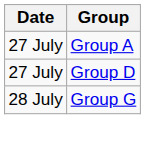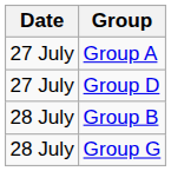+ row: 28 July | Group B
